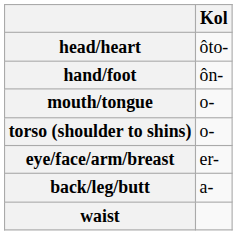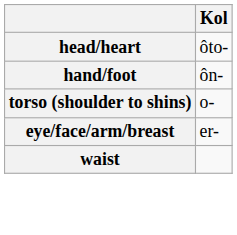- row: mouth/tongue | o-
- row: back/leg/butt | a-
